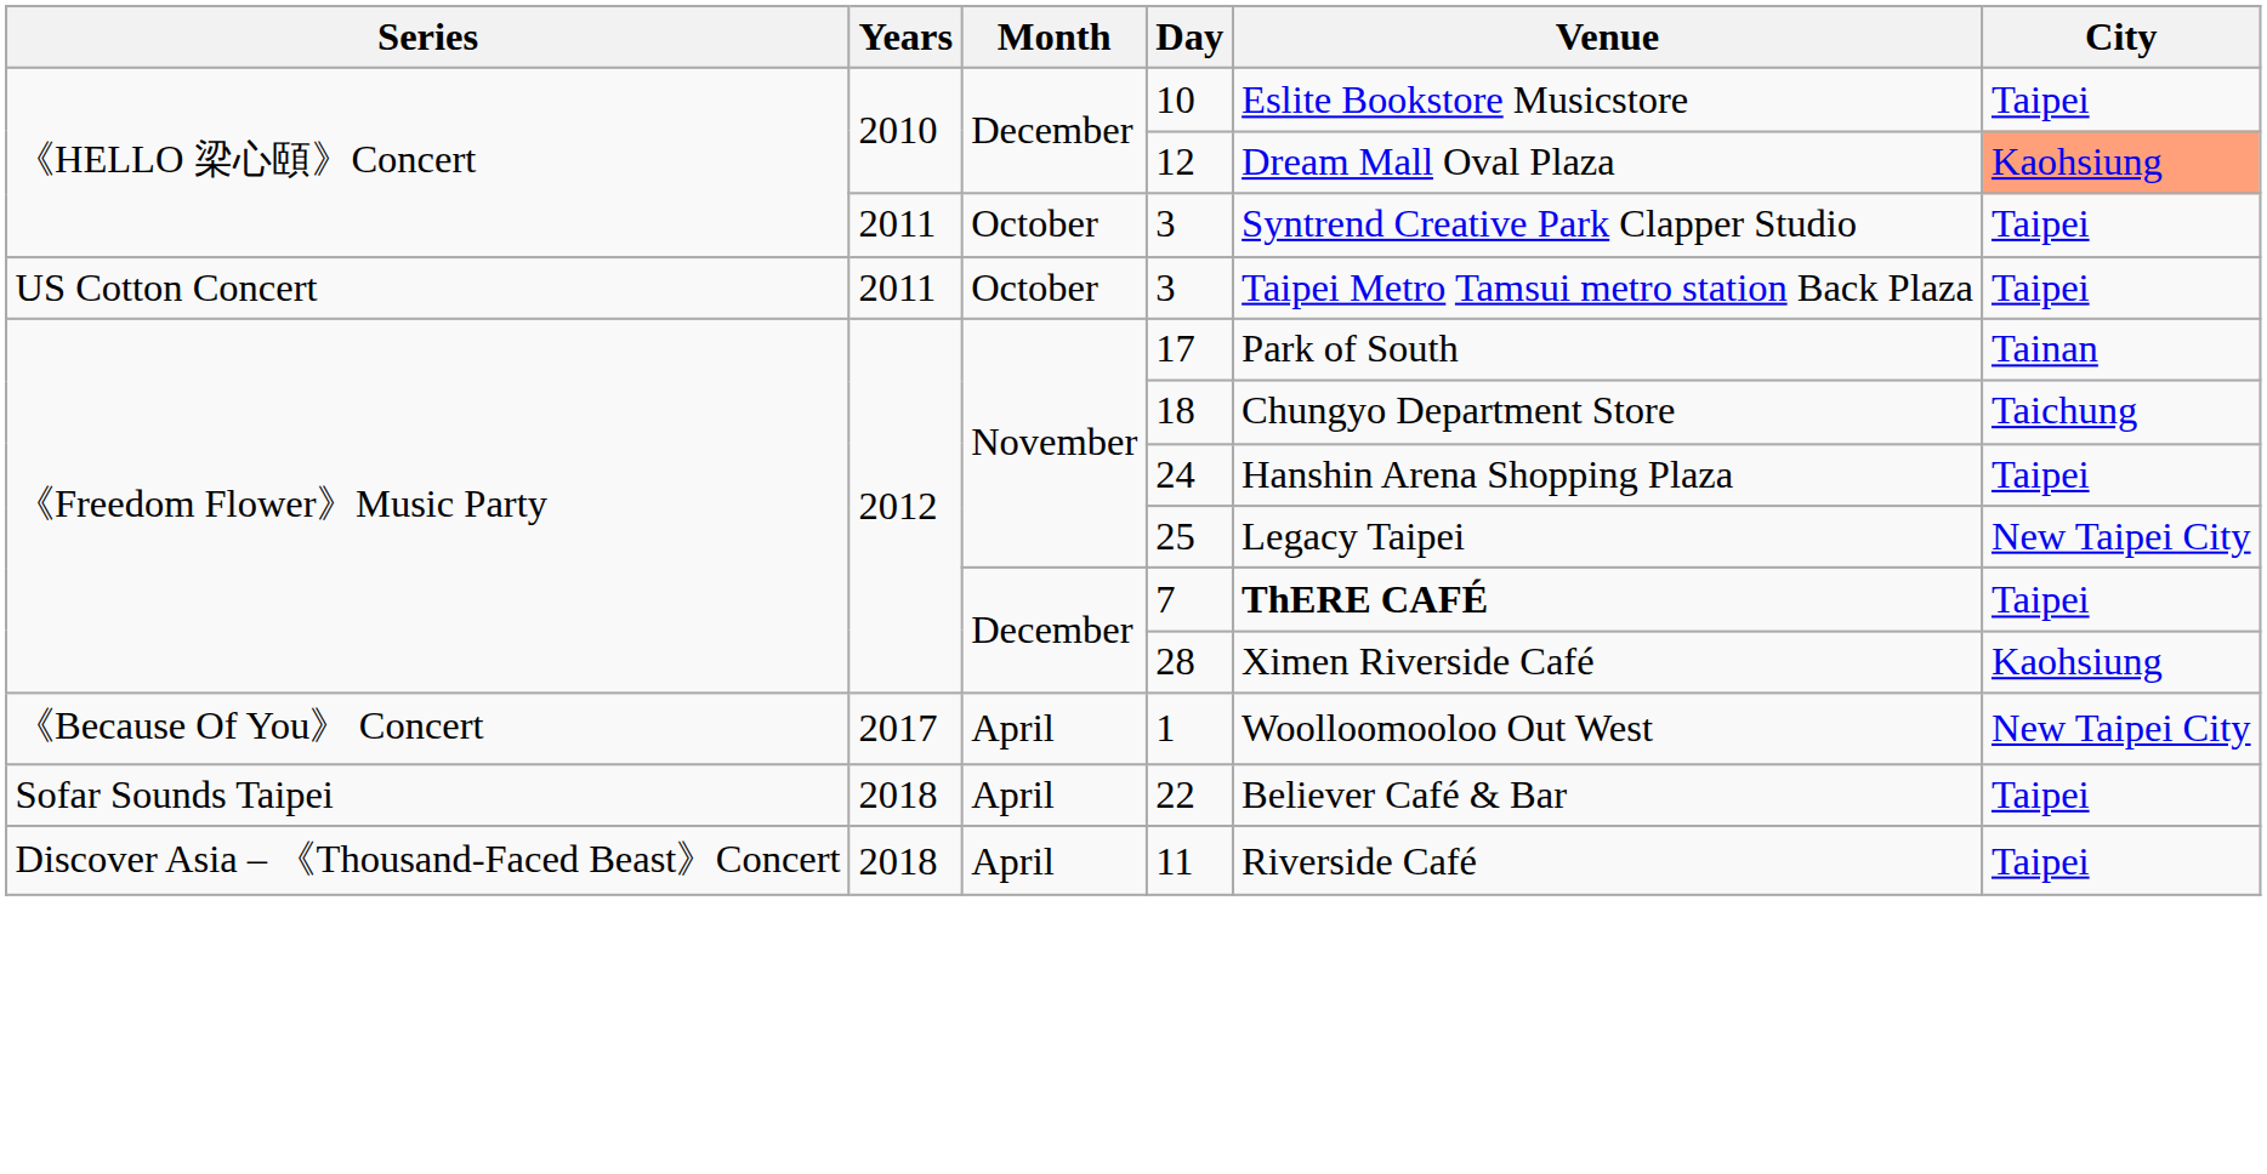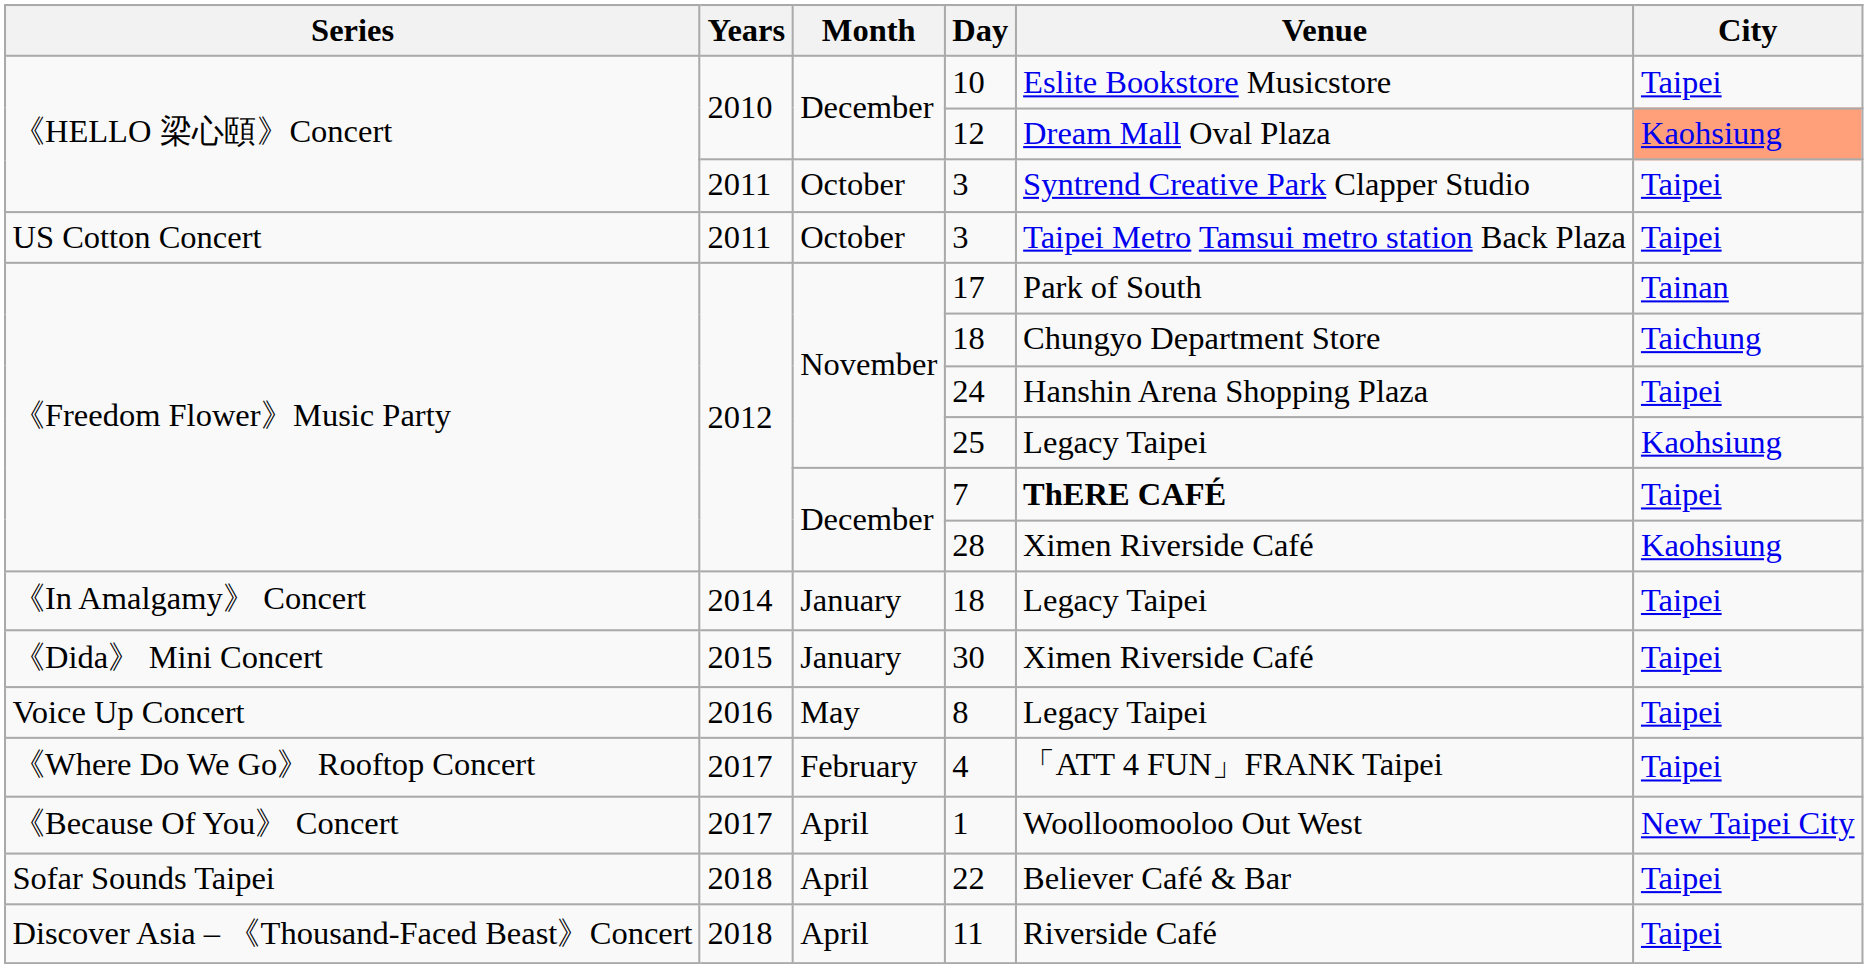25 | City: New Taipei City -> Kaohsiung
+ row: 《In Amalgamy》 Concert | 2014 | January | 18 | Legacy Taipei | Taipei
+ row: 《Dida》 Mini Concert | 2015 | January | 30 | Ximen Riverside Café | Taipei
+ row: Voice Up Concert | 2016 | May | 8 | Legacy Taipei | Taipei
+ row: 《Where Do We Go》 Rooftop Concert | 2017 | February | 4 | 「ATT 4 FUN」FRANK Taipei | Taipei
